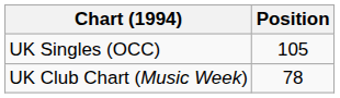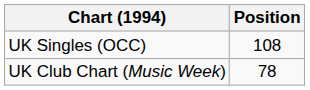UK Singles (OCC) | Position: 105 -> 108
